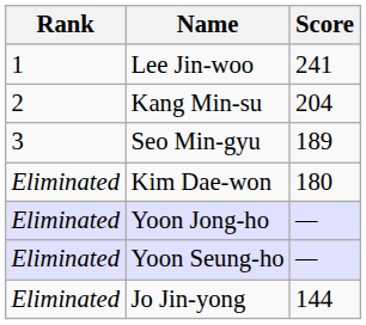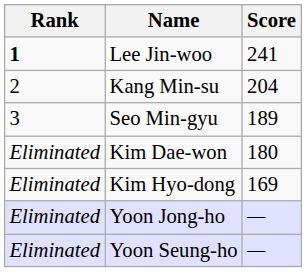Lee Jin-woo | Rank: normal -> bold
+ row: Eliminated | Kim Hyo-dong | 169
- row: Eliminated | Jo Jin-yong | 144
